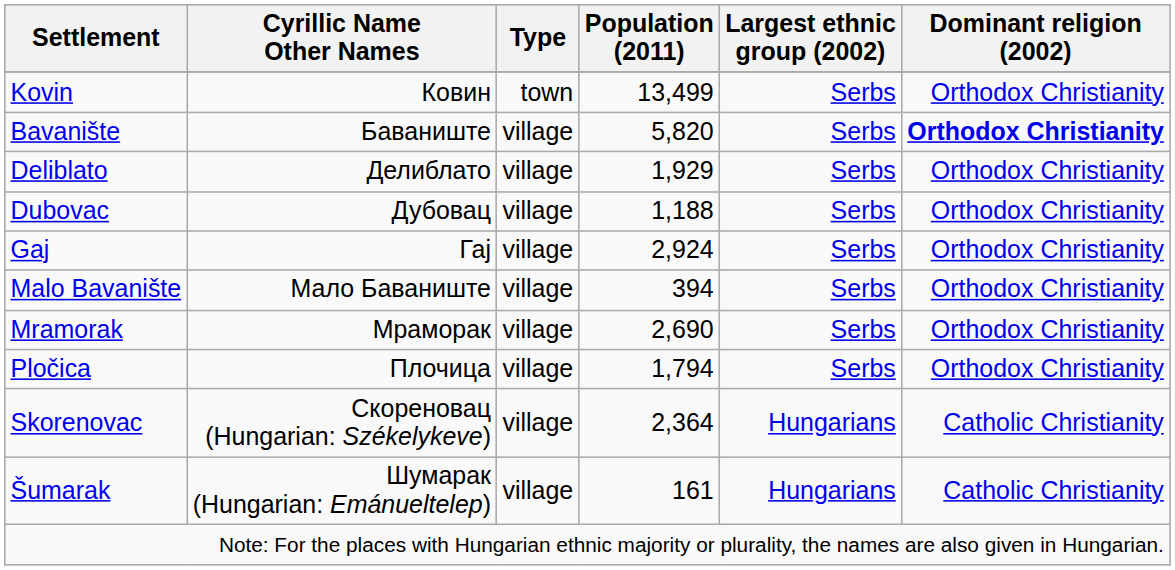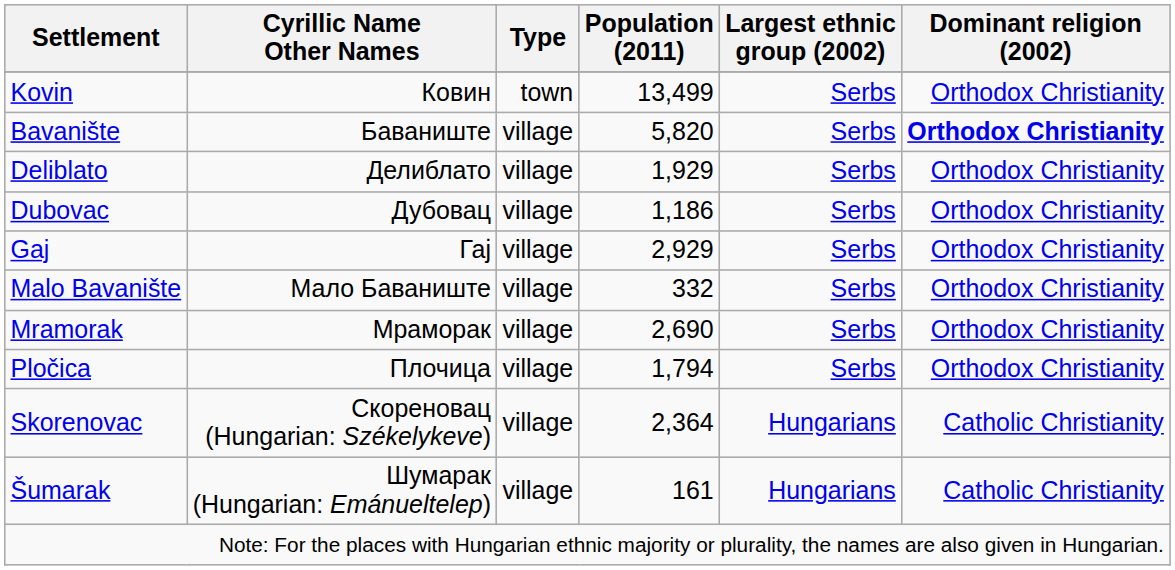Dubovac | Population (2011): 1,188 -> 1,186
Gaj | Population (2011): 2,924 -> 2,929
Malo Bavanište | Population (2011): 394 -> 332
